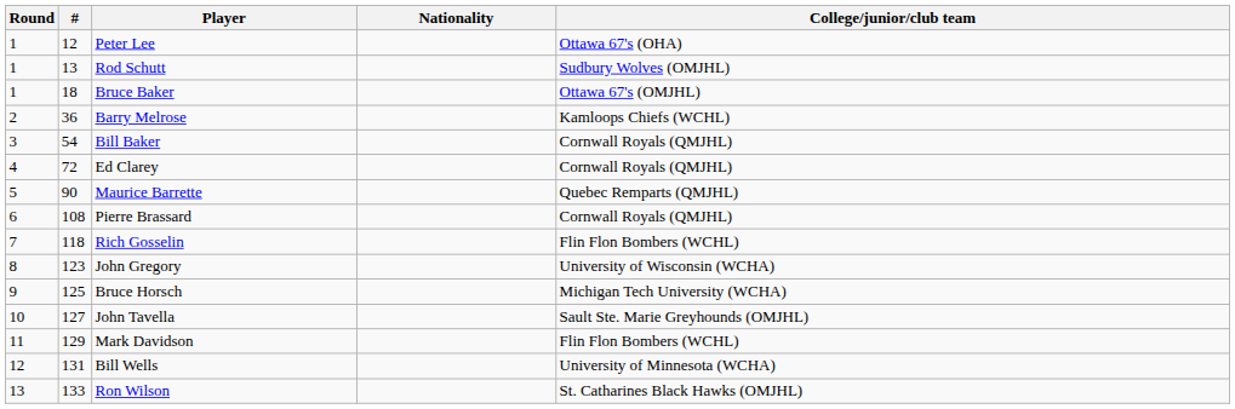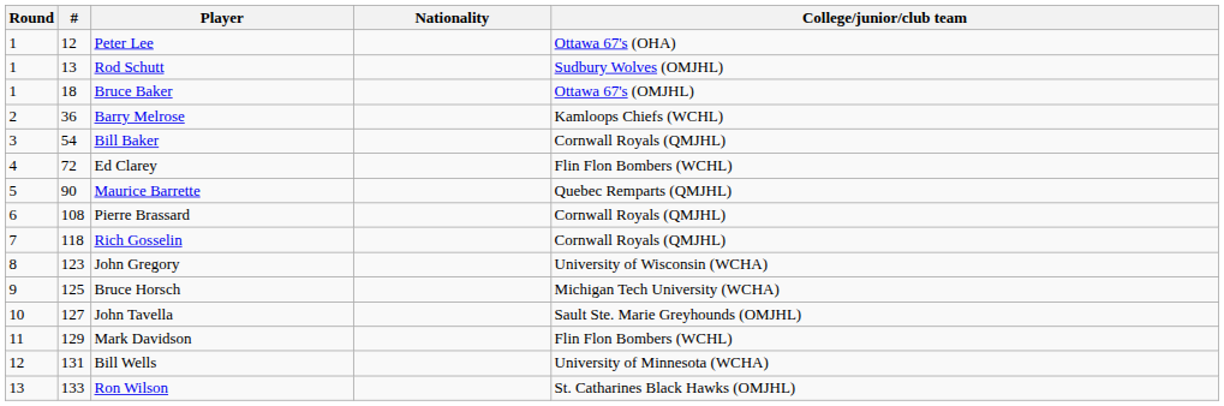Ed Clarey | College/junior/club team: Cornwall Royals (QMJHL) -> Flin Flon Bombers (WCHL)
Rich Gosselin | College/junior/club team: Flin Flon Bombers (WCHL) -> Cornwall Royals (QMJHL)
